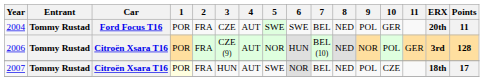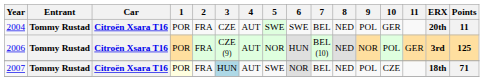2004 | Car: Ford Focus T16 -> Citroën Xsara T16
2006 | Points: 128 -> 125
2007 | 3: no background -> lightblue background
2007 | Points: 17 -> 71
